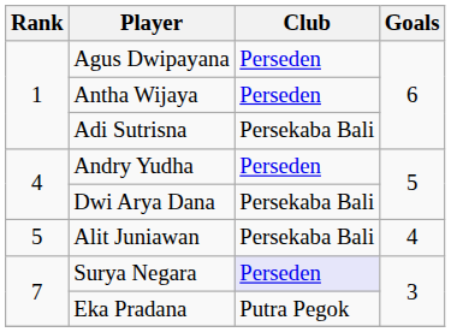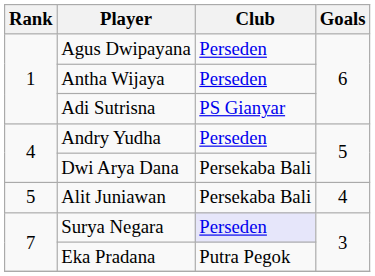Adi Sutrisna | Club: Persekaba Bali -> PS Gianyar
